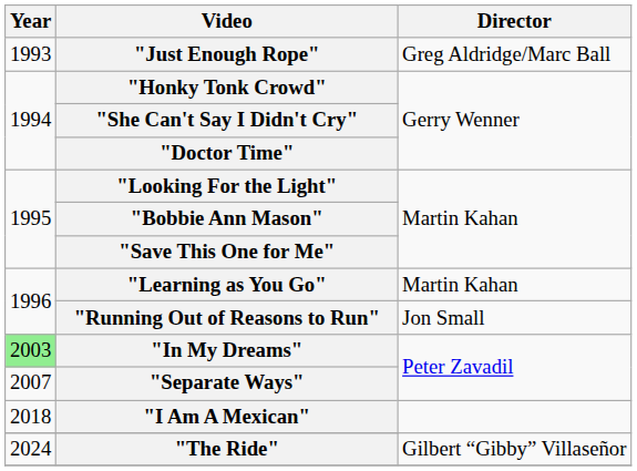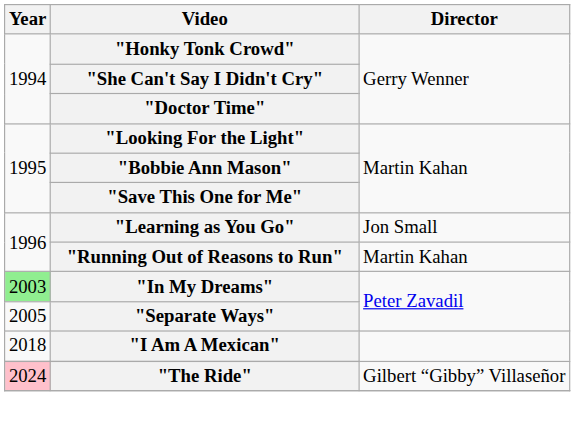- row: 1993 | "Just Enough Rope" | Greg Aldridge/Marc Ball
"Learning as You Go" | Director: Martin Kahan -> Jon Small
"Running Out of Reasons to Run" | Director: Jon Small -> Martin Kahan
"Separate Ways" | Year: 2007 -> 2005
"The Ride" | Year: no background -> pink background
